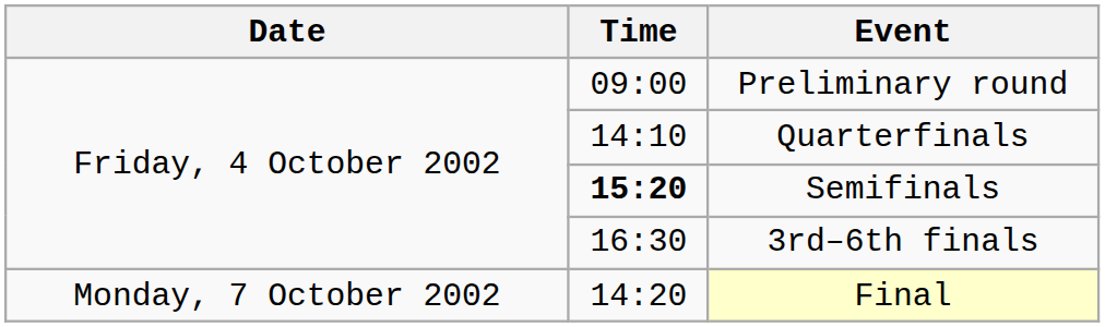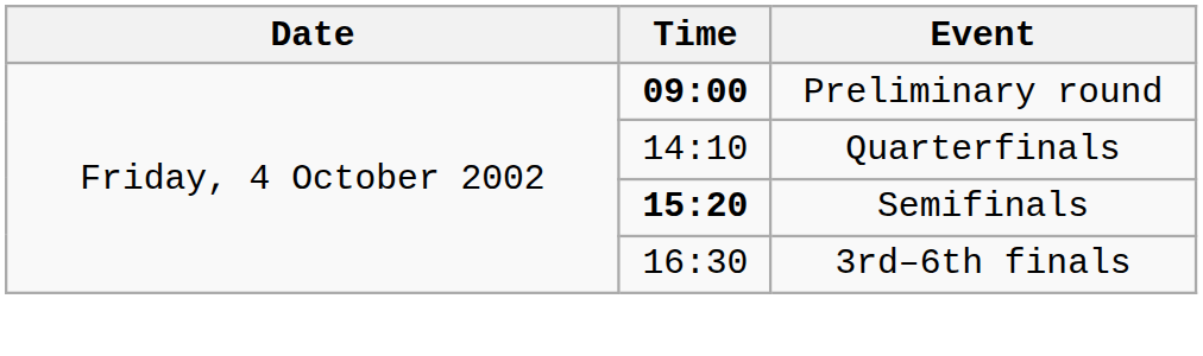Preliminary round | Time: normal -> bold
- row: Monday, 7 October 2002 | 14:20 | Final
